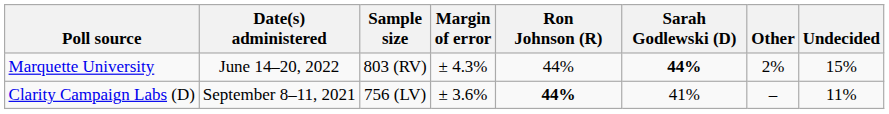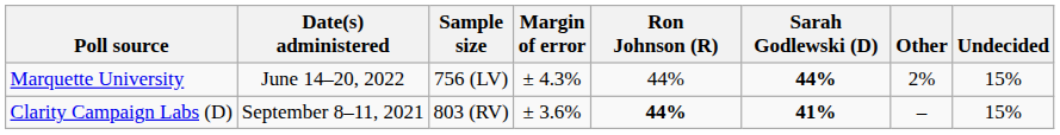Marquette University | Sample size: 803 (RV) -> 756 (LV)
Clarity Campaign Labs (D) | Sample size: 756 (LV) -> 803 (RV)
Clarity Campaign Labs (D) | Sarah Godlewski (D): normal -> bold
Clarity Campaign Labs (D) | Undecided: 11% -> 15%
